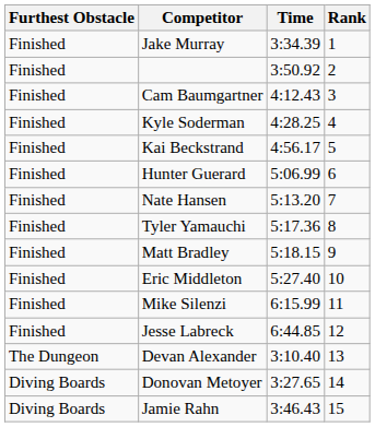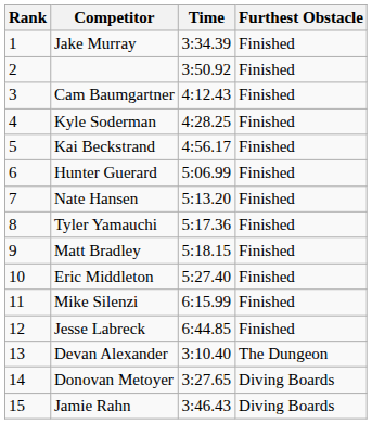columns swapped: Rank <-> Furthest Obstacle
